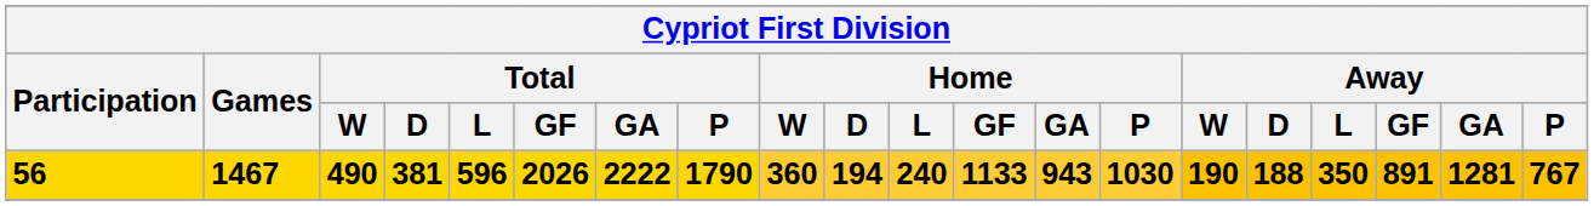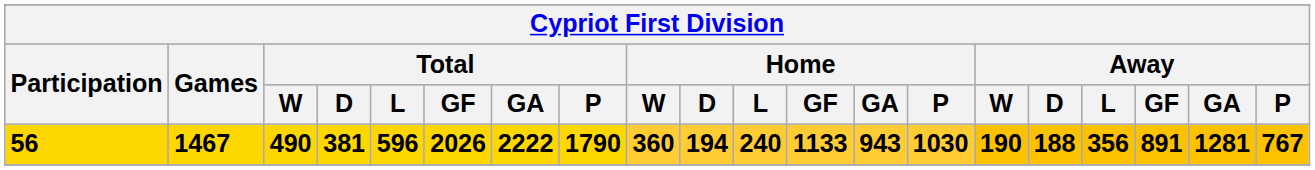56 | Away / L: 350 -> 356
